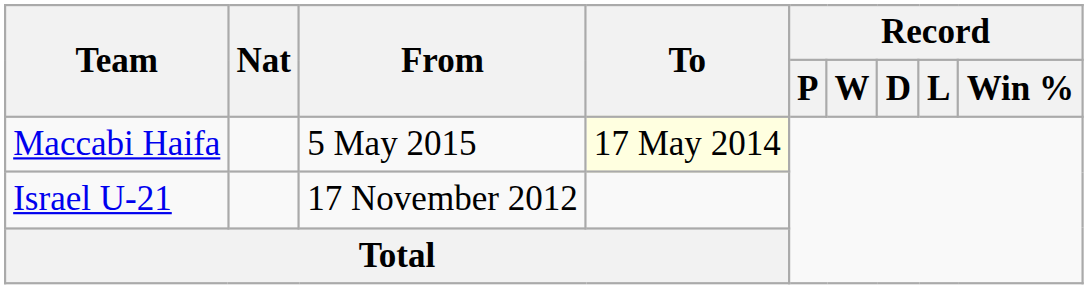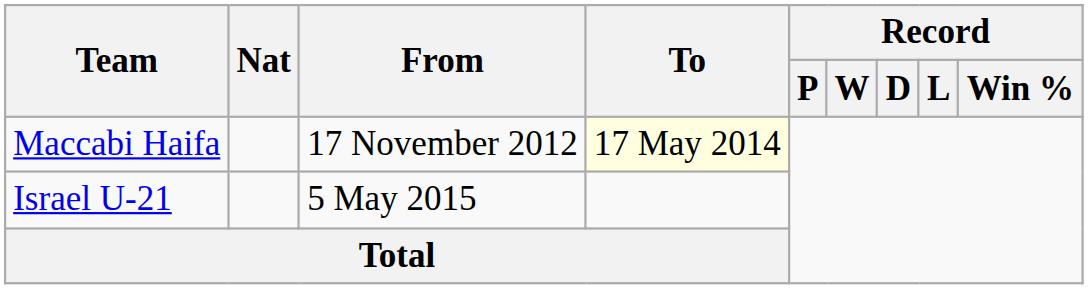Maccabi Haifa | From: 5 May 2015 -> 17 November 2012
Israel U-21 | From: 17 November 2012 -> 5 May 2015
